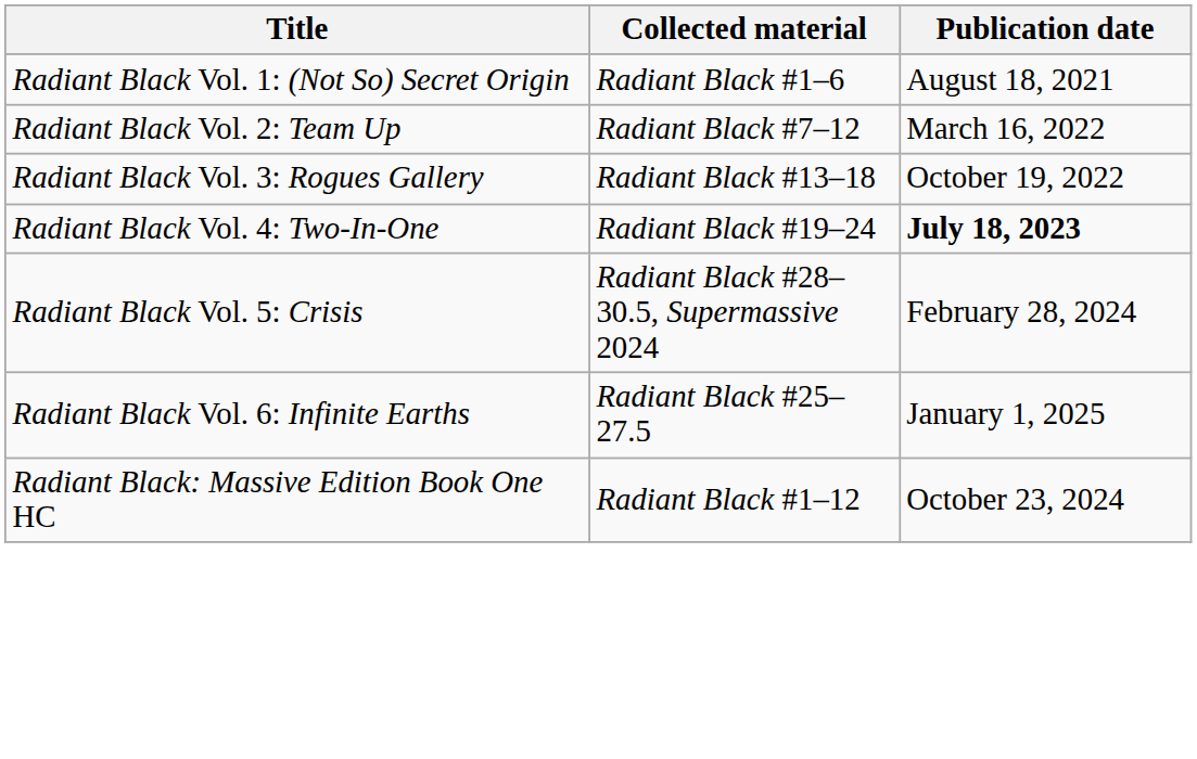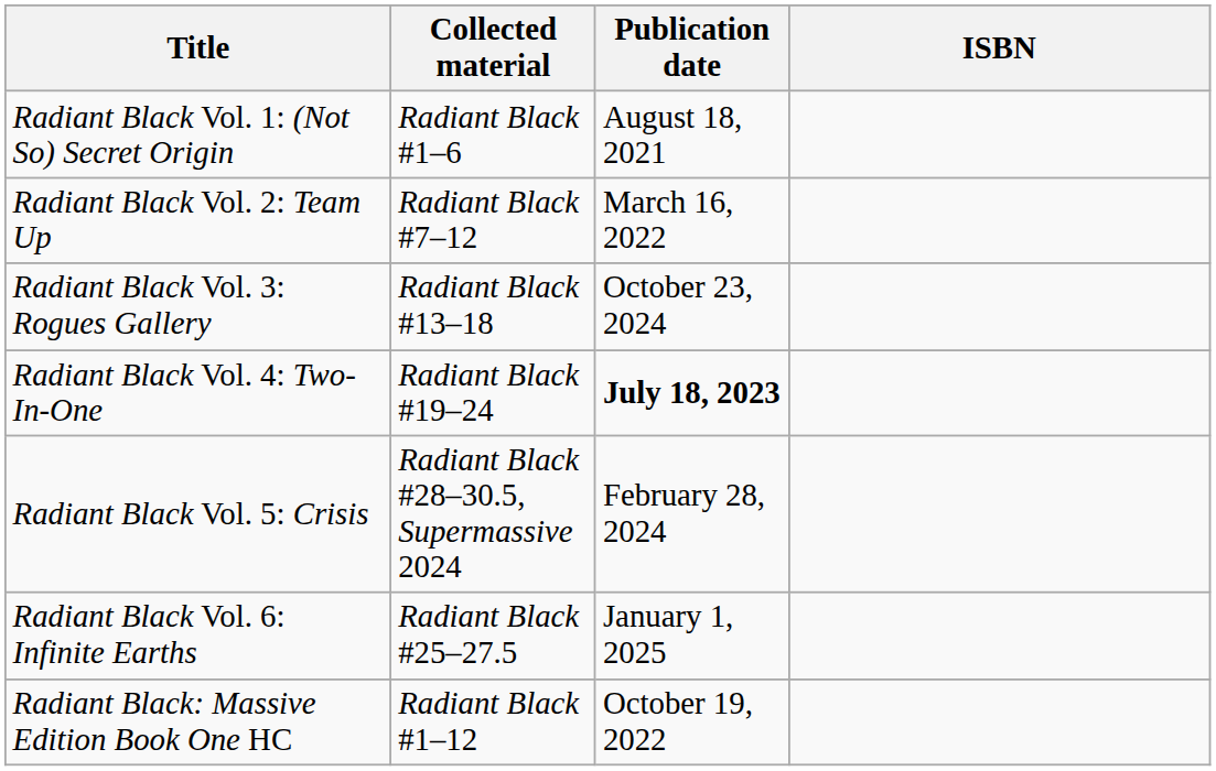+ column: ISBN
Radiant Black Vol. 3: Rogues Gallery | Publication date: October 19, 2022 -> October 23, 2024
Radiant Black: Massive Edition Book One HC | Publication date: October 23, 2024 -> October 19, 2022
